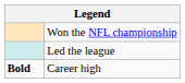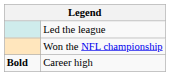rows swapped: Led the league <-> Won the NFL championship
